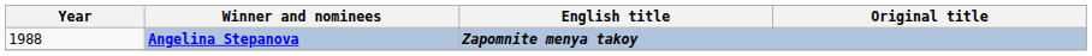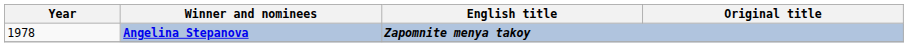Angelina Stepanova | Year: 1988 -> 1978
